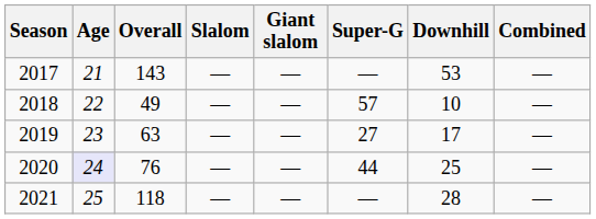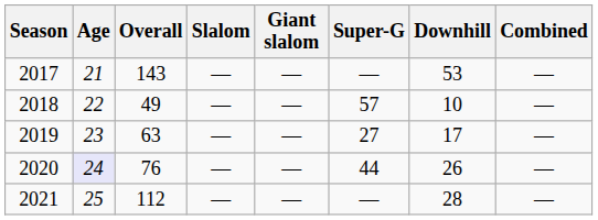2020 | Downhill: 25 -> 26
2021 | Overall: 118 -> 112
